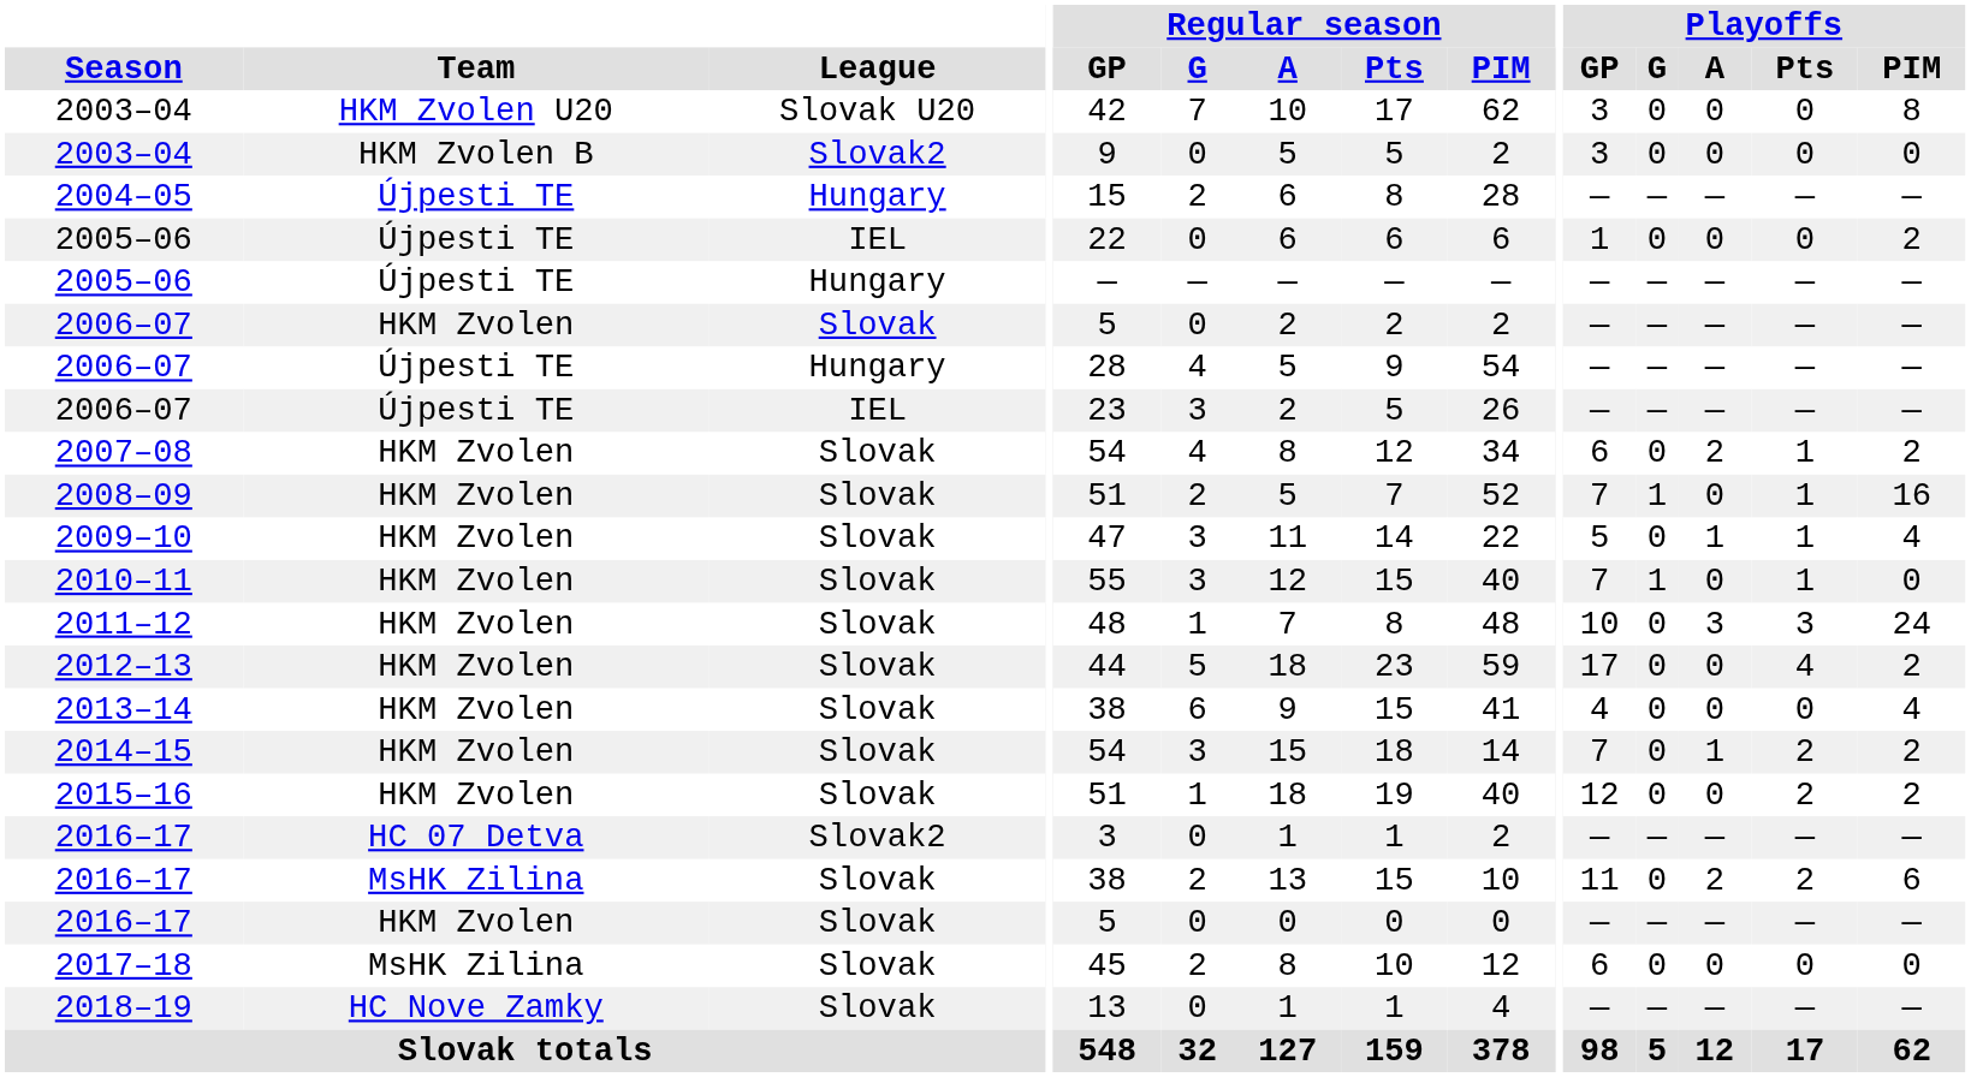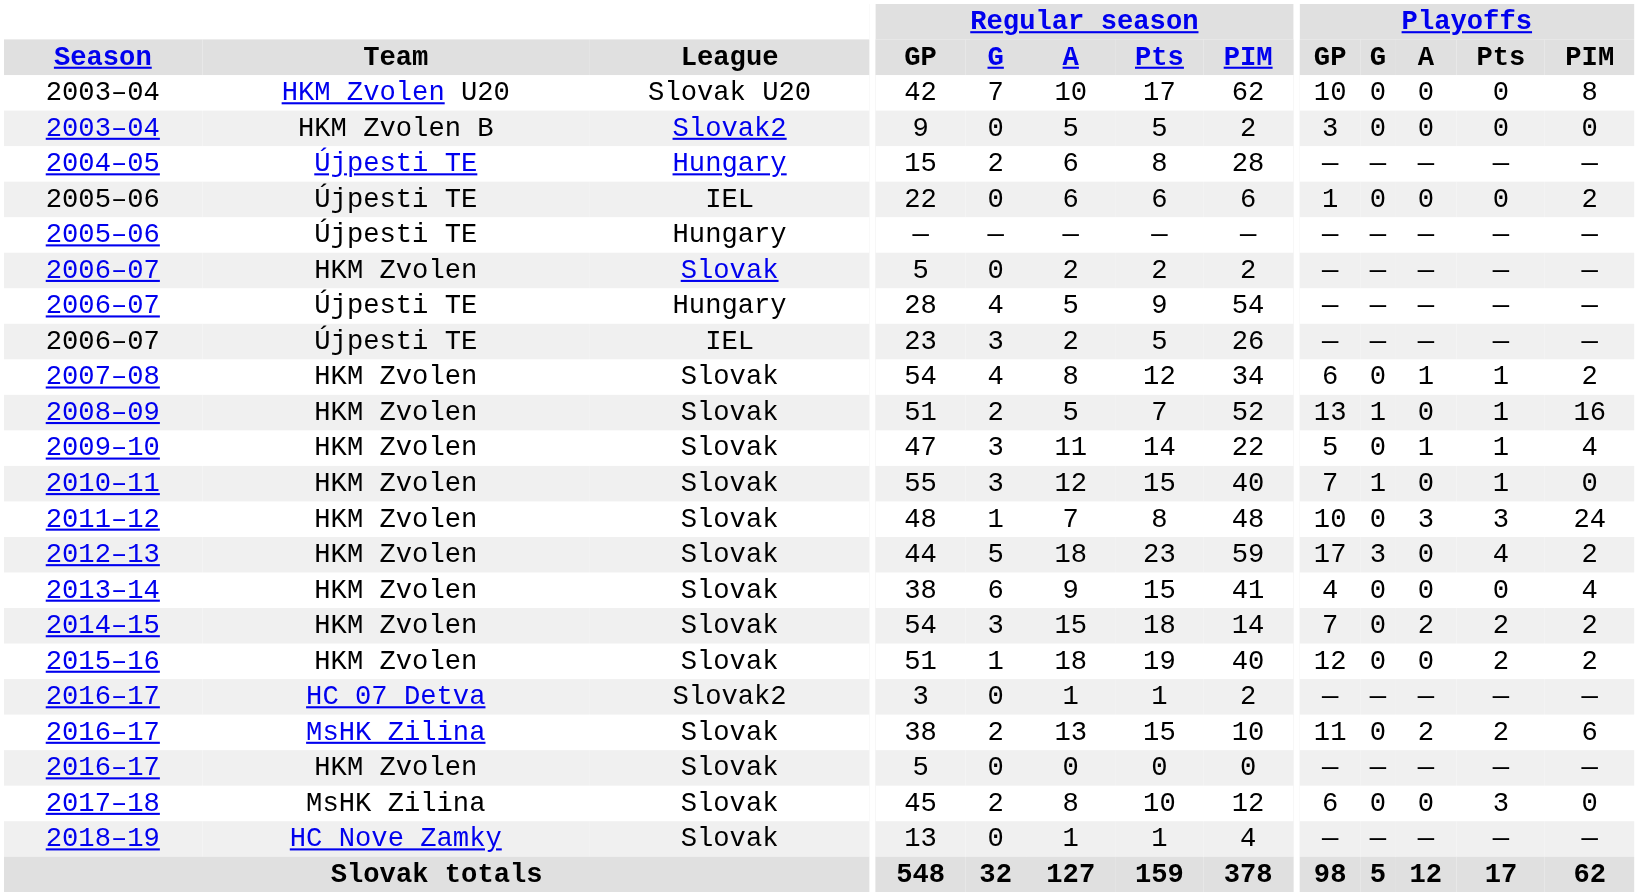2003–04 / Slovak U20 | Playoffs / GP: 3 -> 10
2007–08 | Playoffs / A: 2 -> 1
2008–09 | Playoffs / GP: 7 -> 13
2012–13 | Playoffs / G: 0 -> 3
2014–15 | Playoffs / A: 1 -> 2
2017–18 | Playoffs / Pts: 0 -> 3
